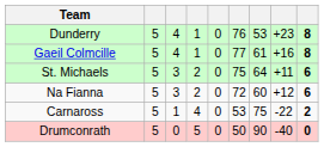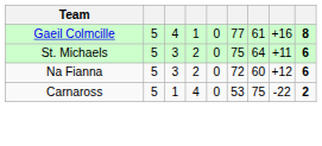- row: Dunderry | 5 | 4 | 1 | 0 | 76 | 53 | +23 | 8
- row: Drumconrath | 5 | 0 | 5 | 0 | 50 | 90 | -40 | 0
